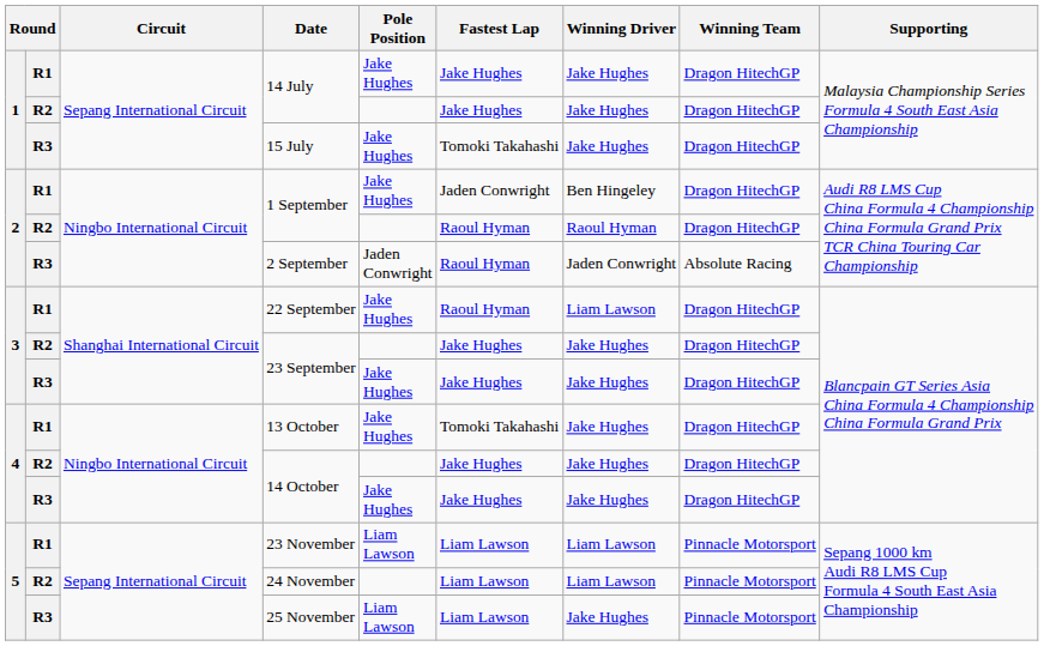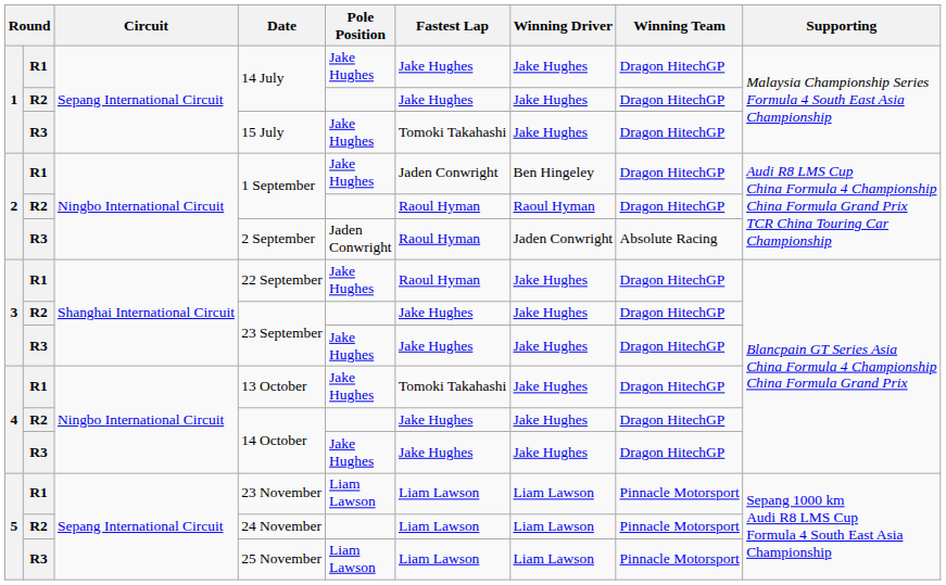22 September | Winning Driver: Liam Lawson -> Jake Hughes
25 November | Winning Driver: Jake Hughes -> Liam Lawson
